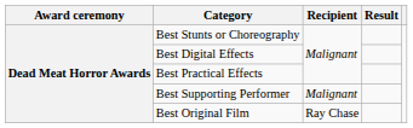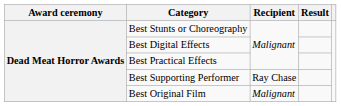Best Supporting Performer | Recipient: Malignant -> Ray Chase
Best Original Film | Recipient: Ray Chase -> Malignant
